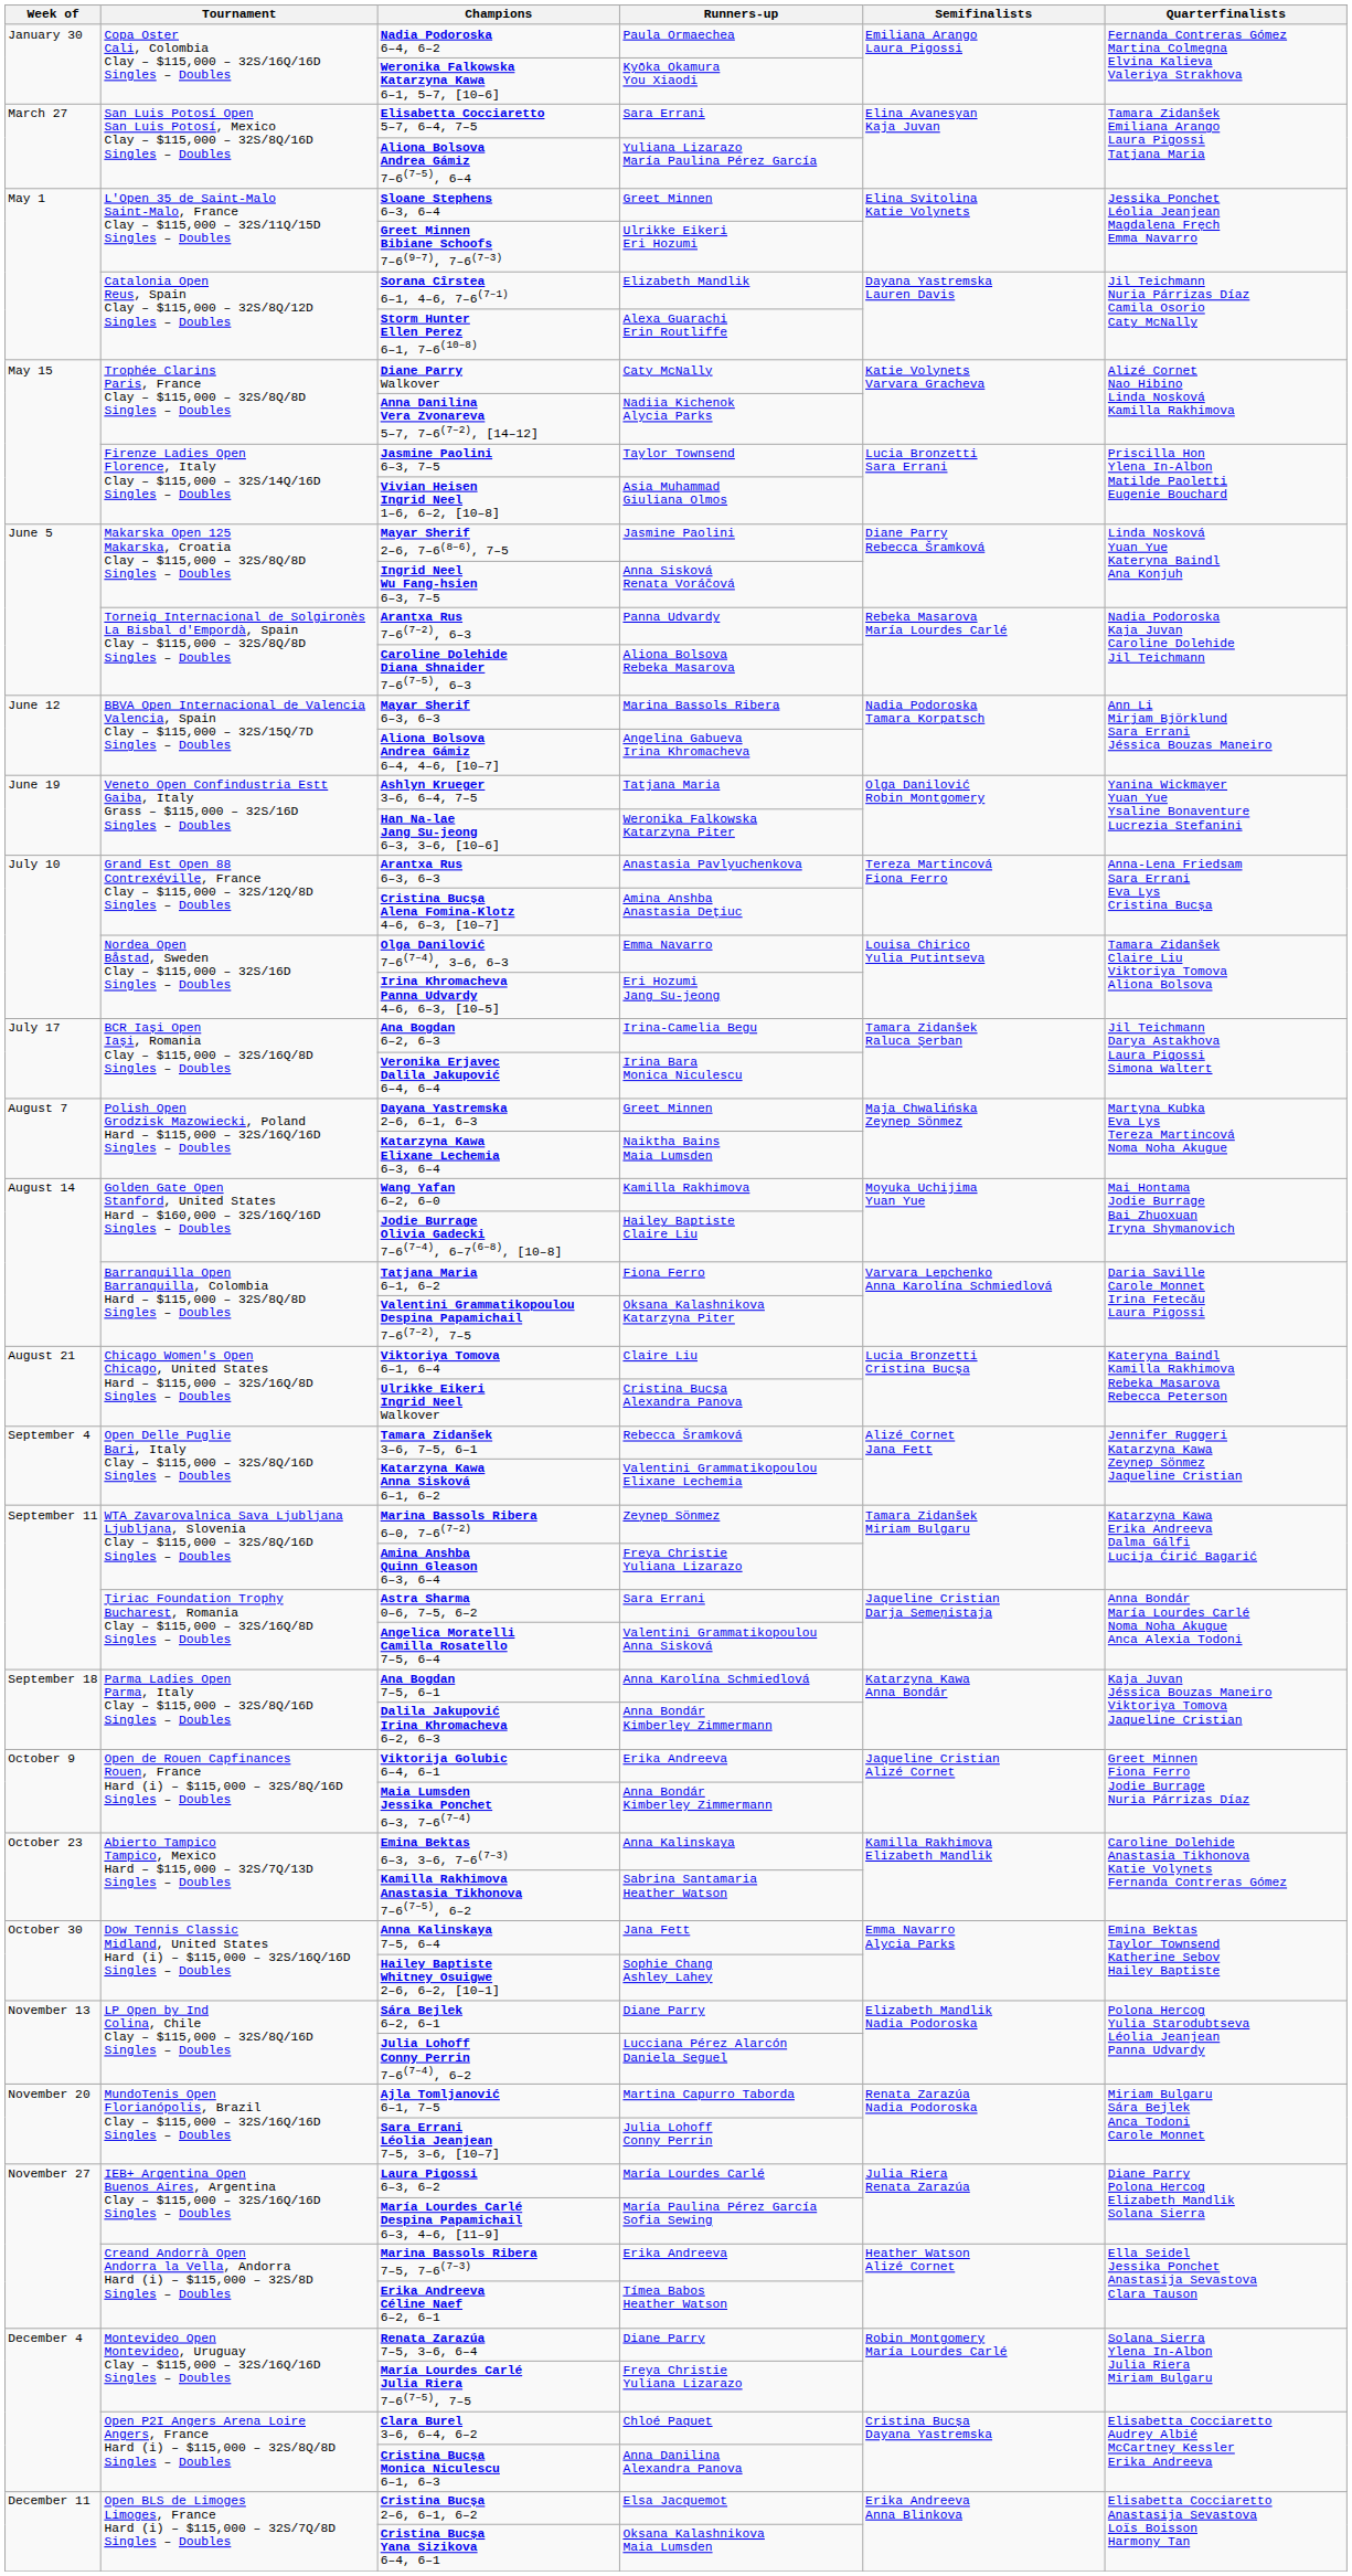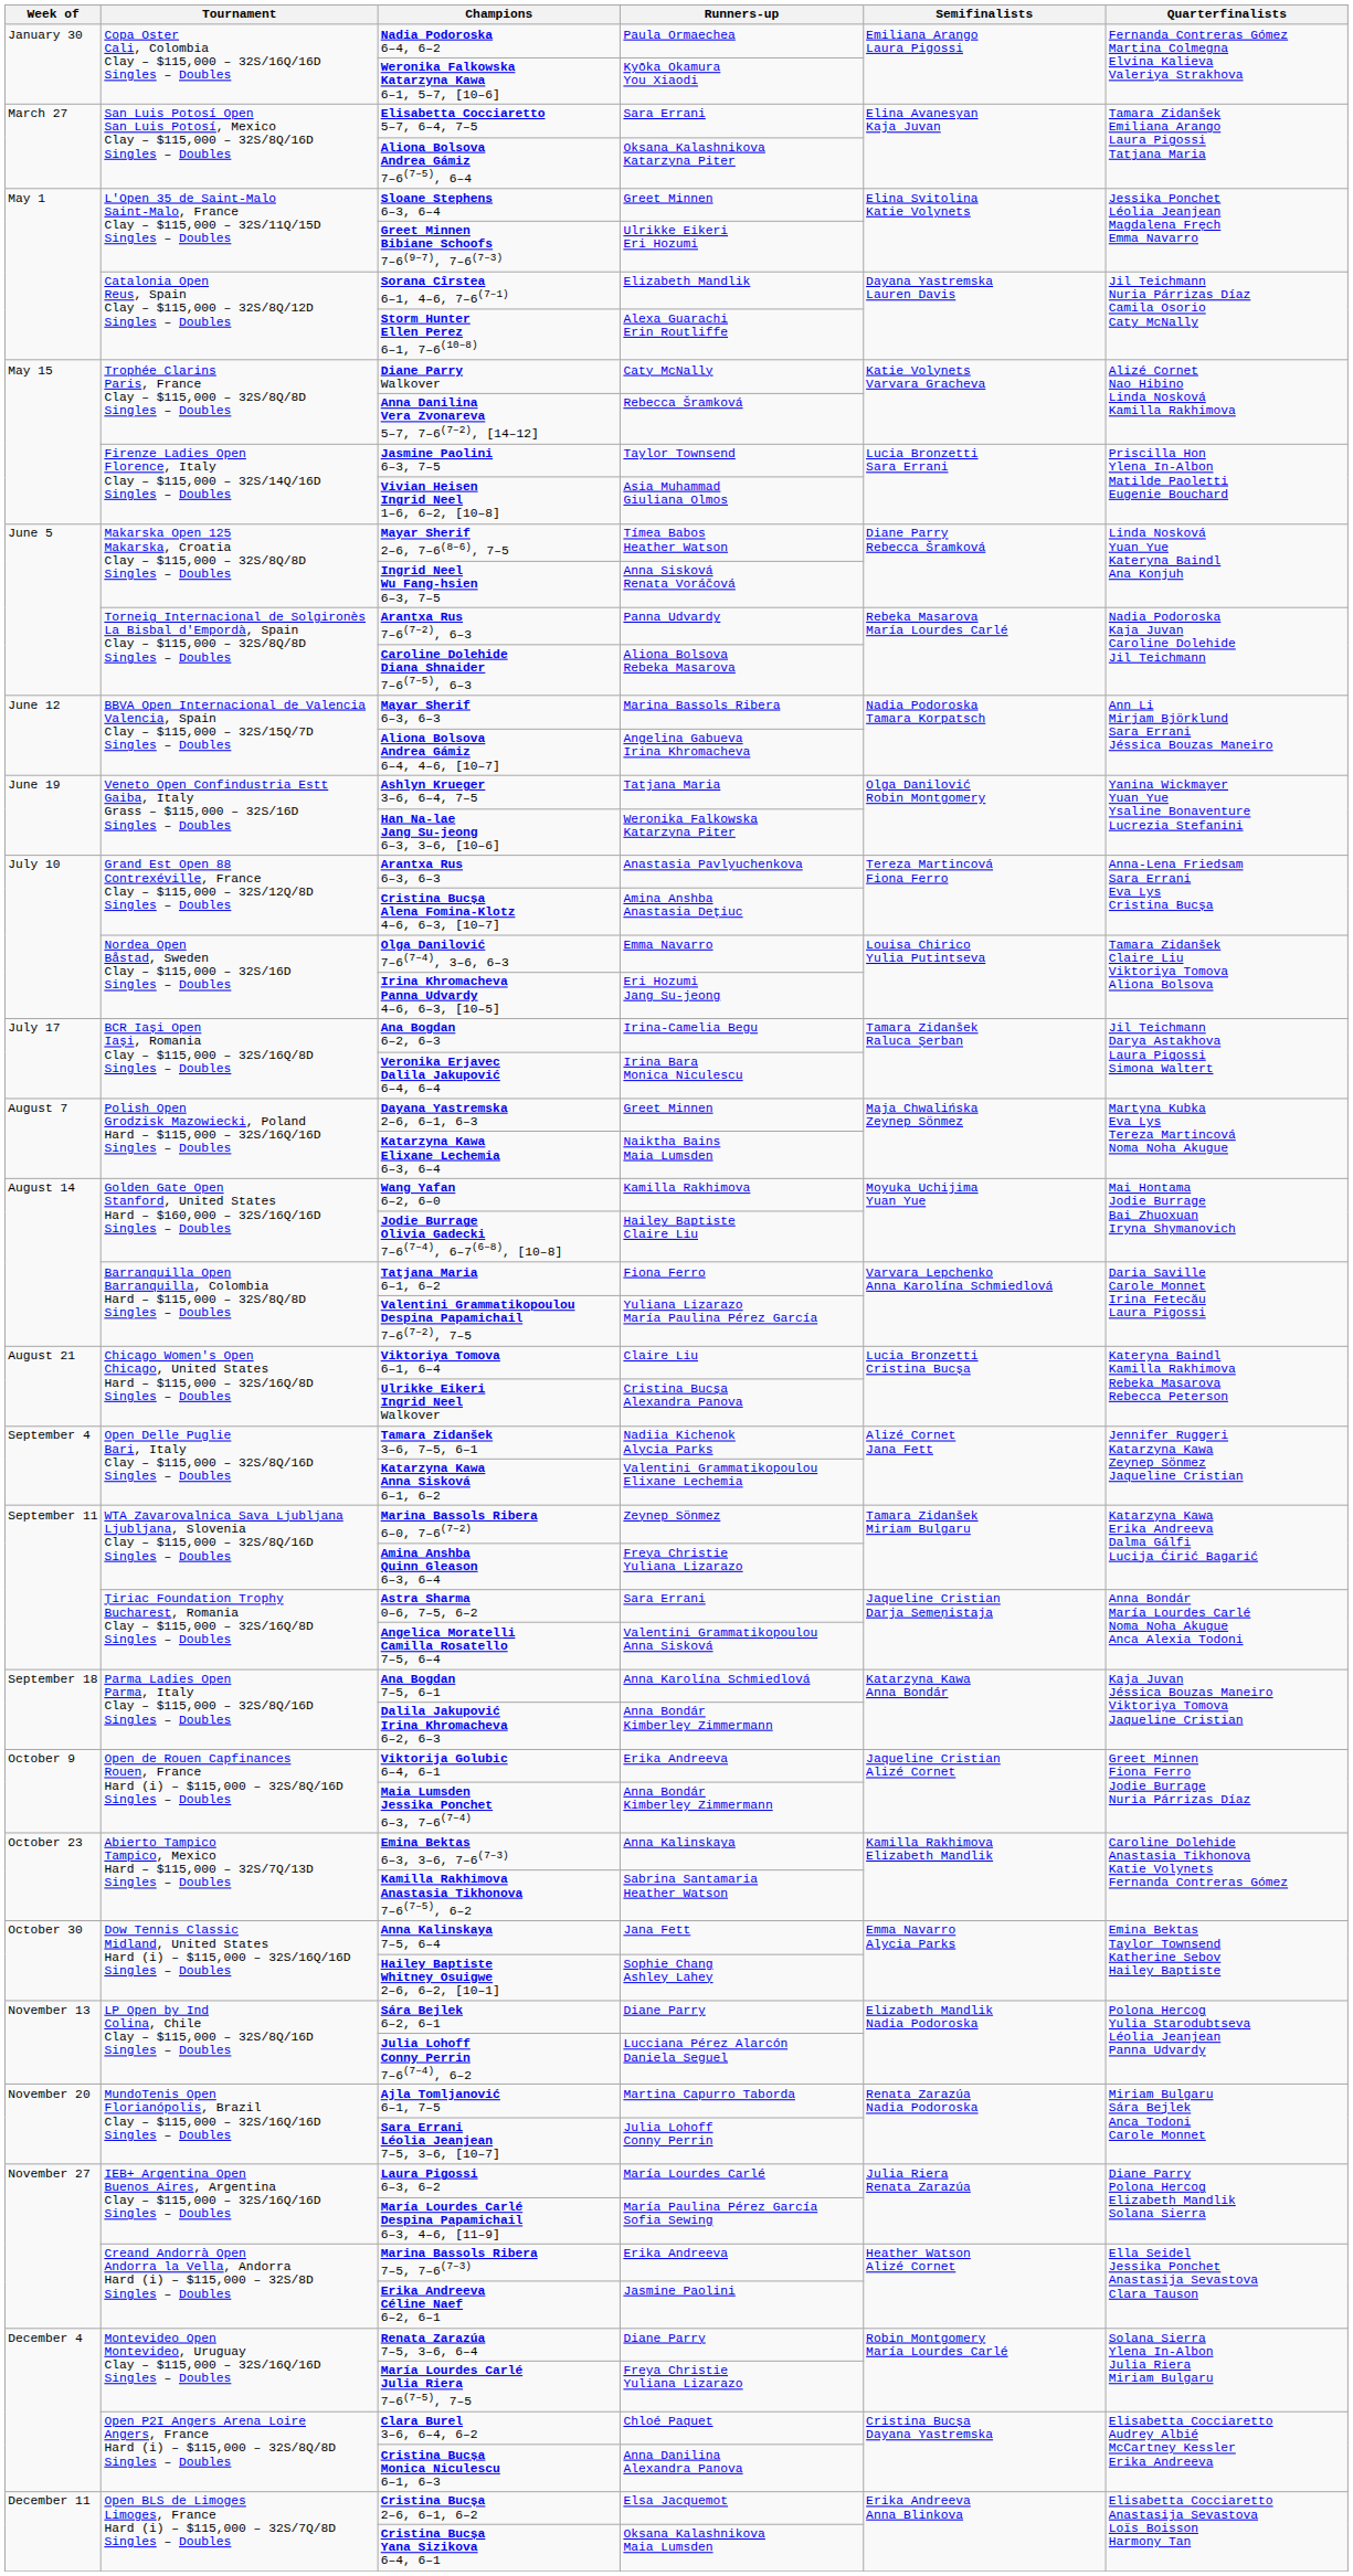Aliona Bolsova Andrea Gámiz 7–6(7–5), 6–4 | Runners-up: Yuliana Lizarazo María Paulina Pérez García -> Oksana Kalashnikova Katarzyna Piter
Anna Danilina Vera Zvonareva 5–7, 7–6(7–2), [14–12] | Runners-up: Nadiia Kichenok Alycia Parks -> Rebecca Šramková
Mayar Sherif 2–6, 7–6(8–6), 7–5 | Runners-up: Jasmine Paolini -> Tímea Babos Heather Watson
Valentini Grammatikopoulou Despina Papamichail 7–6(7–2), 7–5 | Runners-up: Oksana Kalashnikova Katarzyna Piter -> Yuliana Lizarazo María Paulina Pérez García
Tamara Zidanšek 3–6, 7–5, 6–1 | Runners-up: Rebecca Šramková -> Nadiia Kichenok Alycia Parks
Erika Andreeva Céline Naef 6–2, 6–1 | Runners-up: Tímea Babos Heather Watson -> Jasmine Paolini
